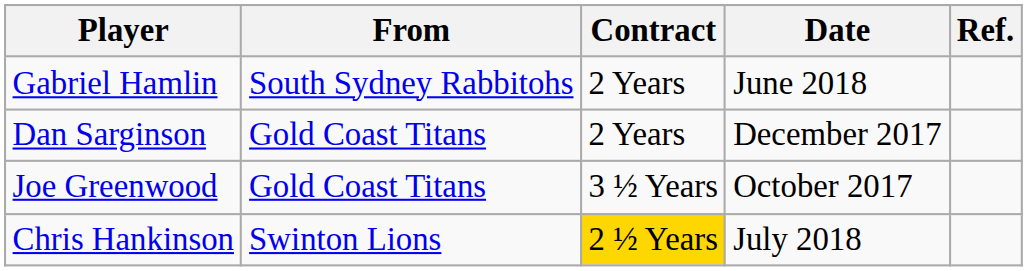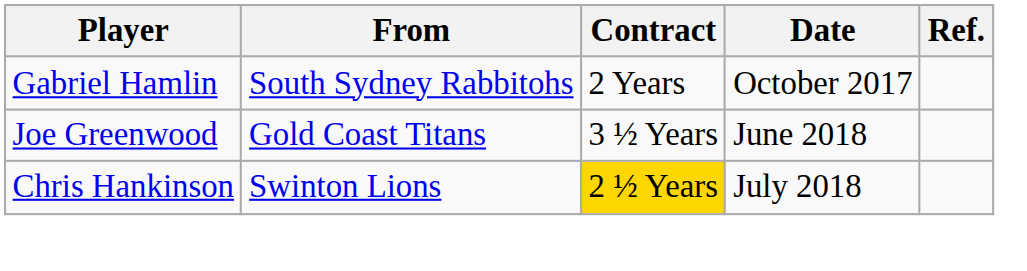Gabriel Hamlin | Date: June 2018 -> October 2017
- row: Dan Sarginson | Gold Coast Titans | 2 Years | December 2017
Joe Greenwood | Date: October 2017 -> June 2018
